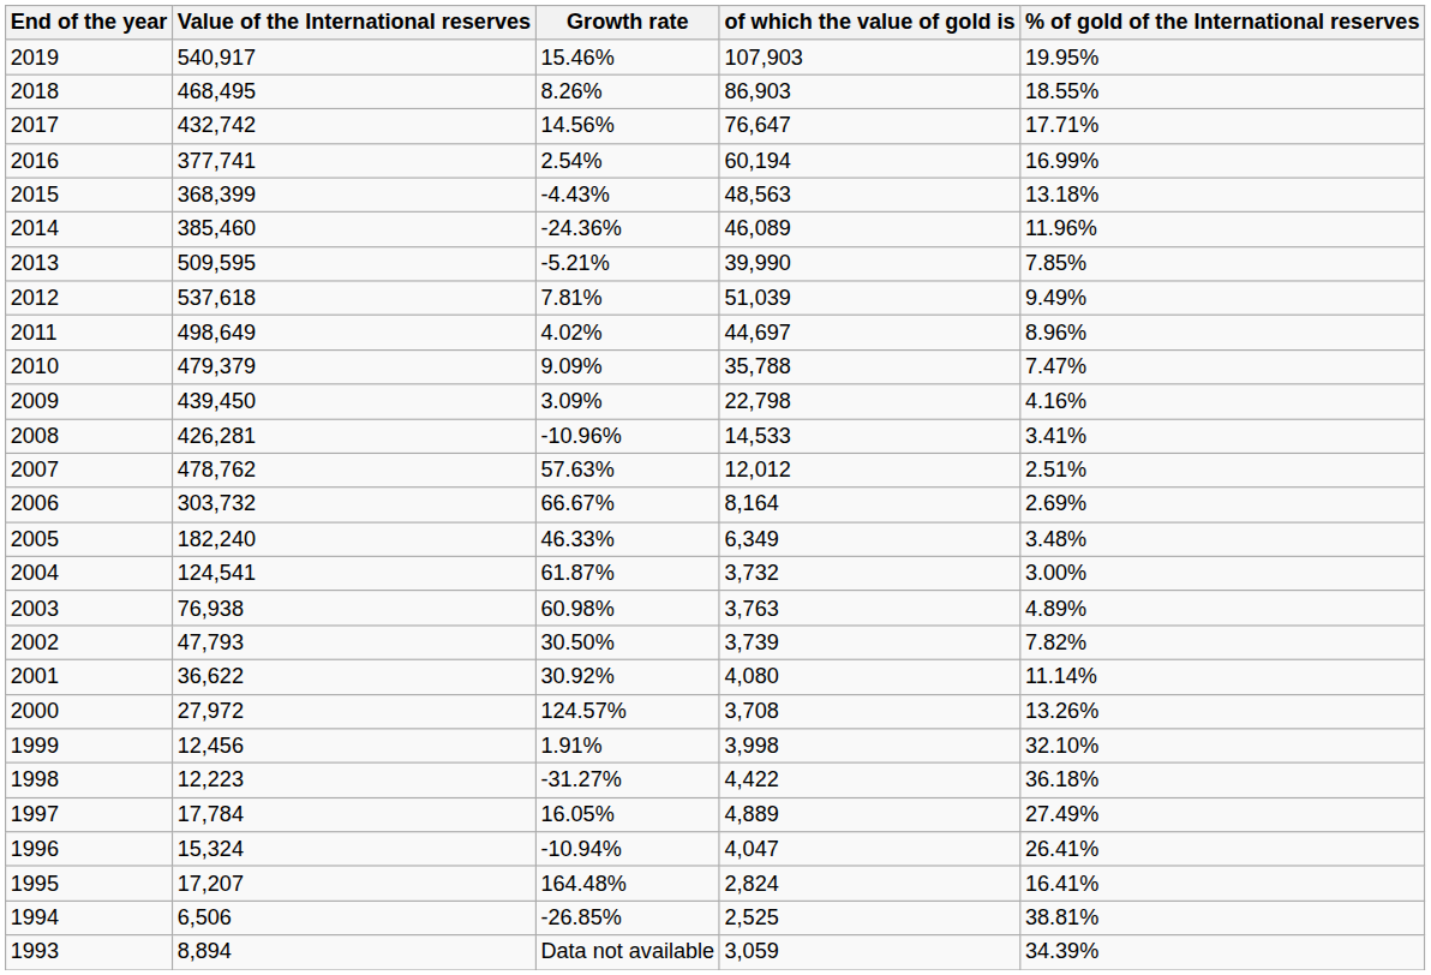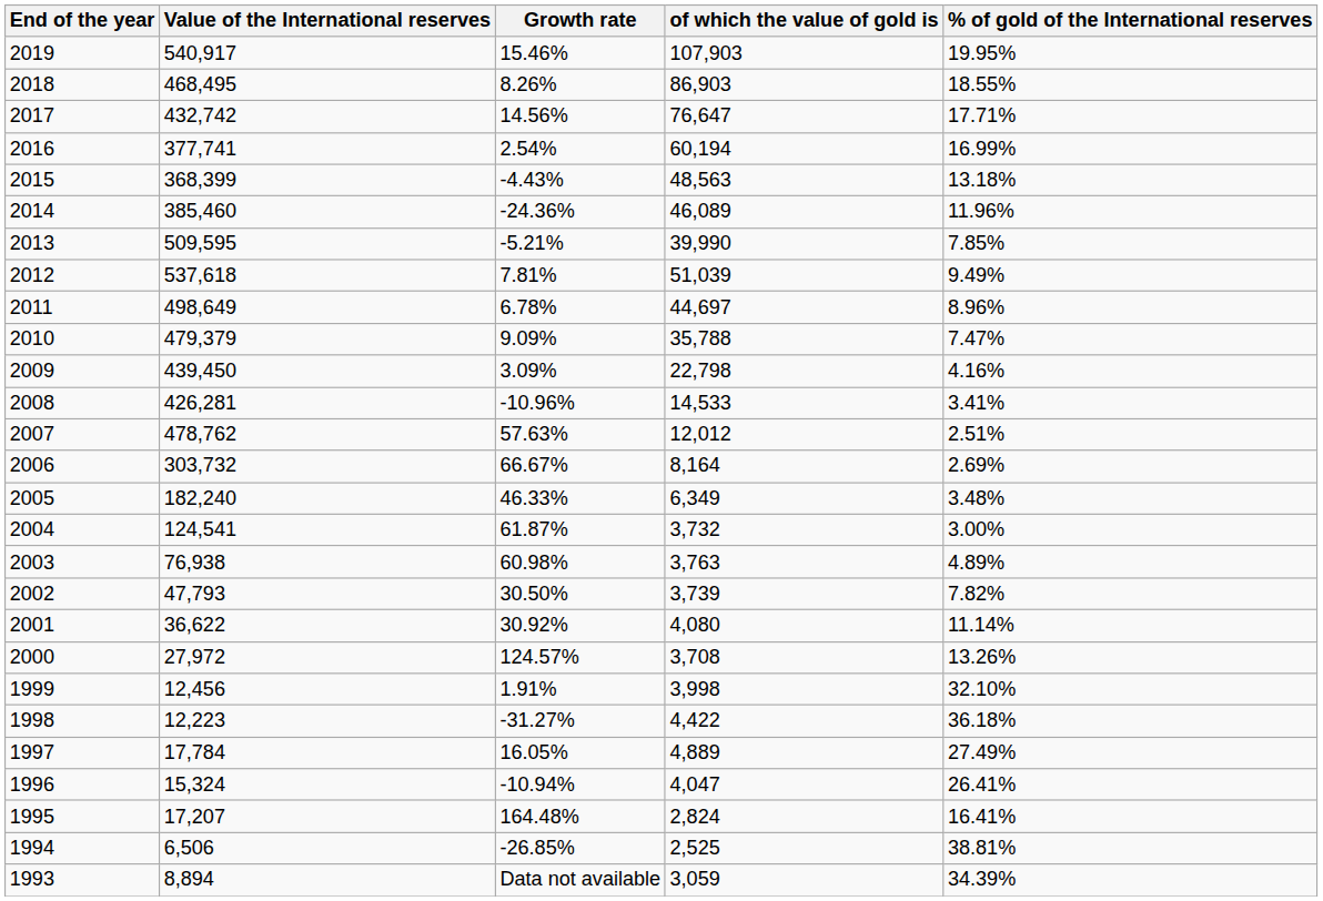2011 | Growth rate: 4.02% -> 6.78%
